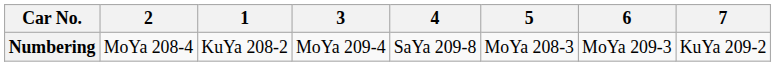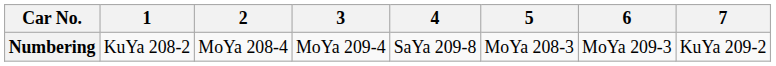columns swapped: 1 <-> 2
